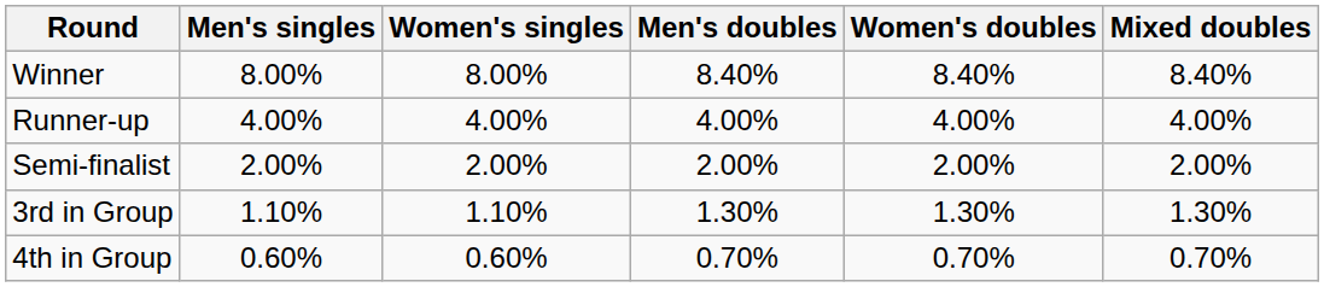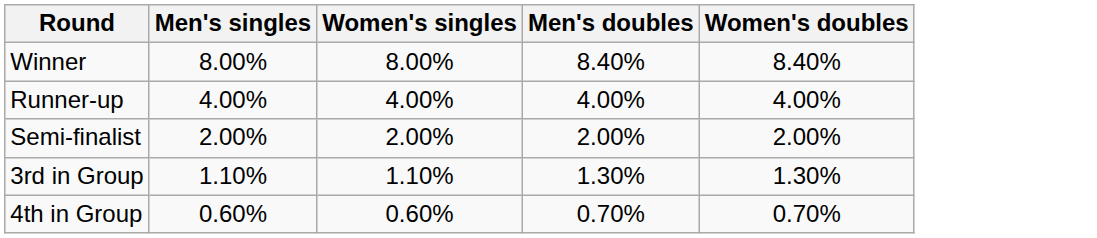- column: Mixed doubles | 8.40% | 4.00% | 2.00% | 1.30% | 0.70%
